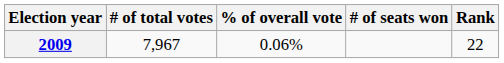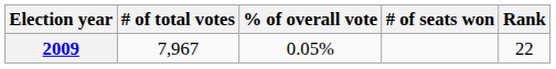2009 | % of overall vote: 0.06% -> 0.05%
